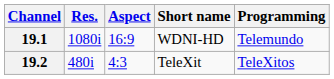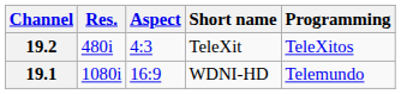rows swapped: 19.1 <-> 19.2
